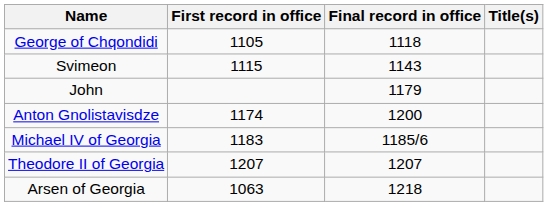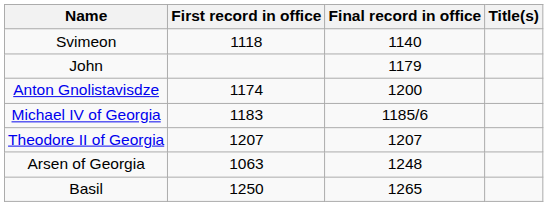- row: George of Chqondidi | 1105 | 1118
Svimeon | First record in office: 1115 -> 1118
Svimeon | Final record in office: 1143 -> 1140
Arsen of Georgia | Final record in office: 1218 -> 1248
+ row: Basil | 1250 | 1265
